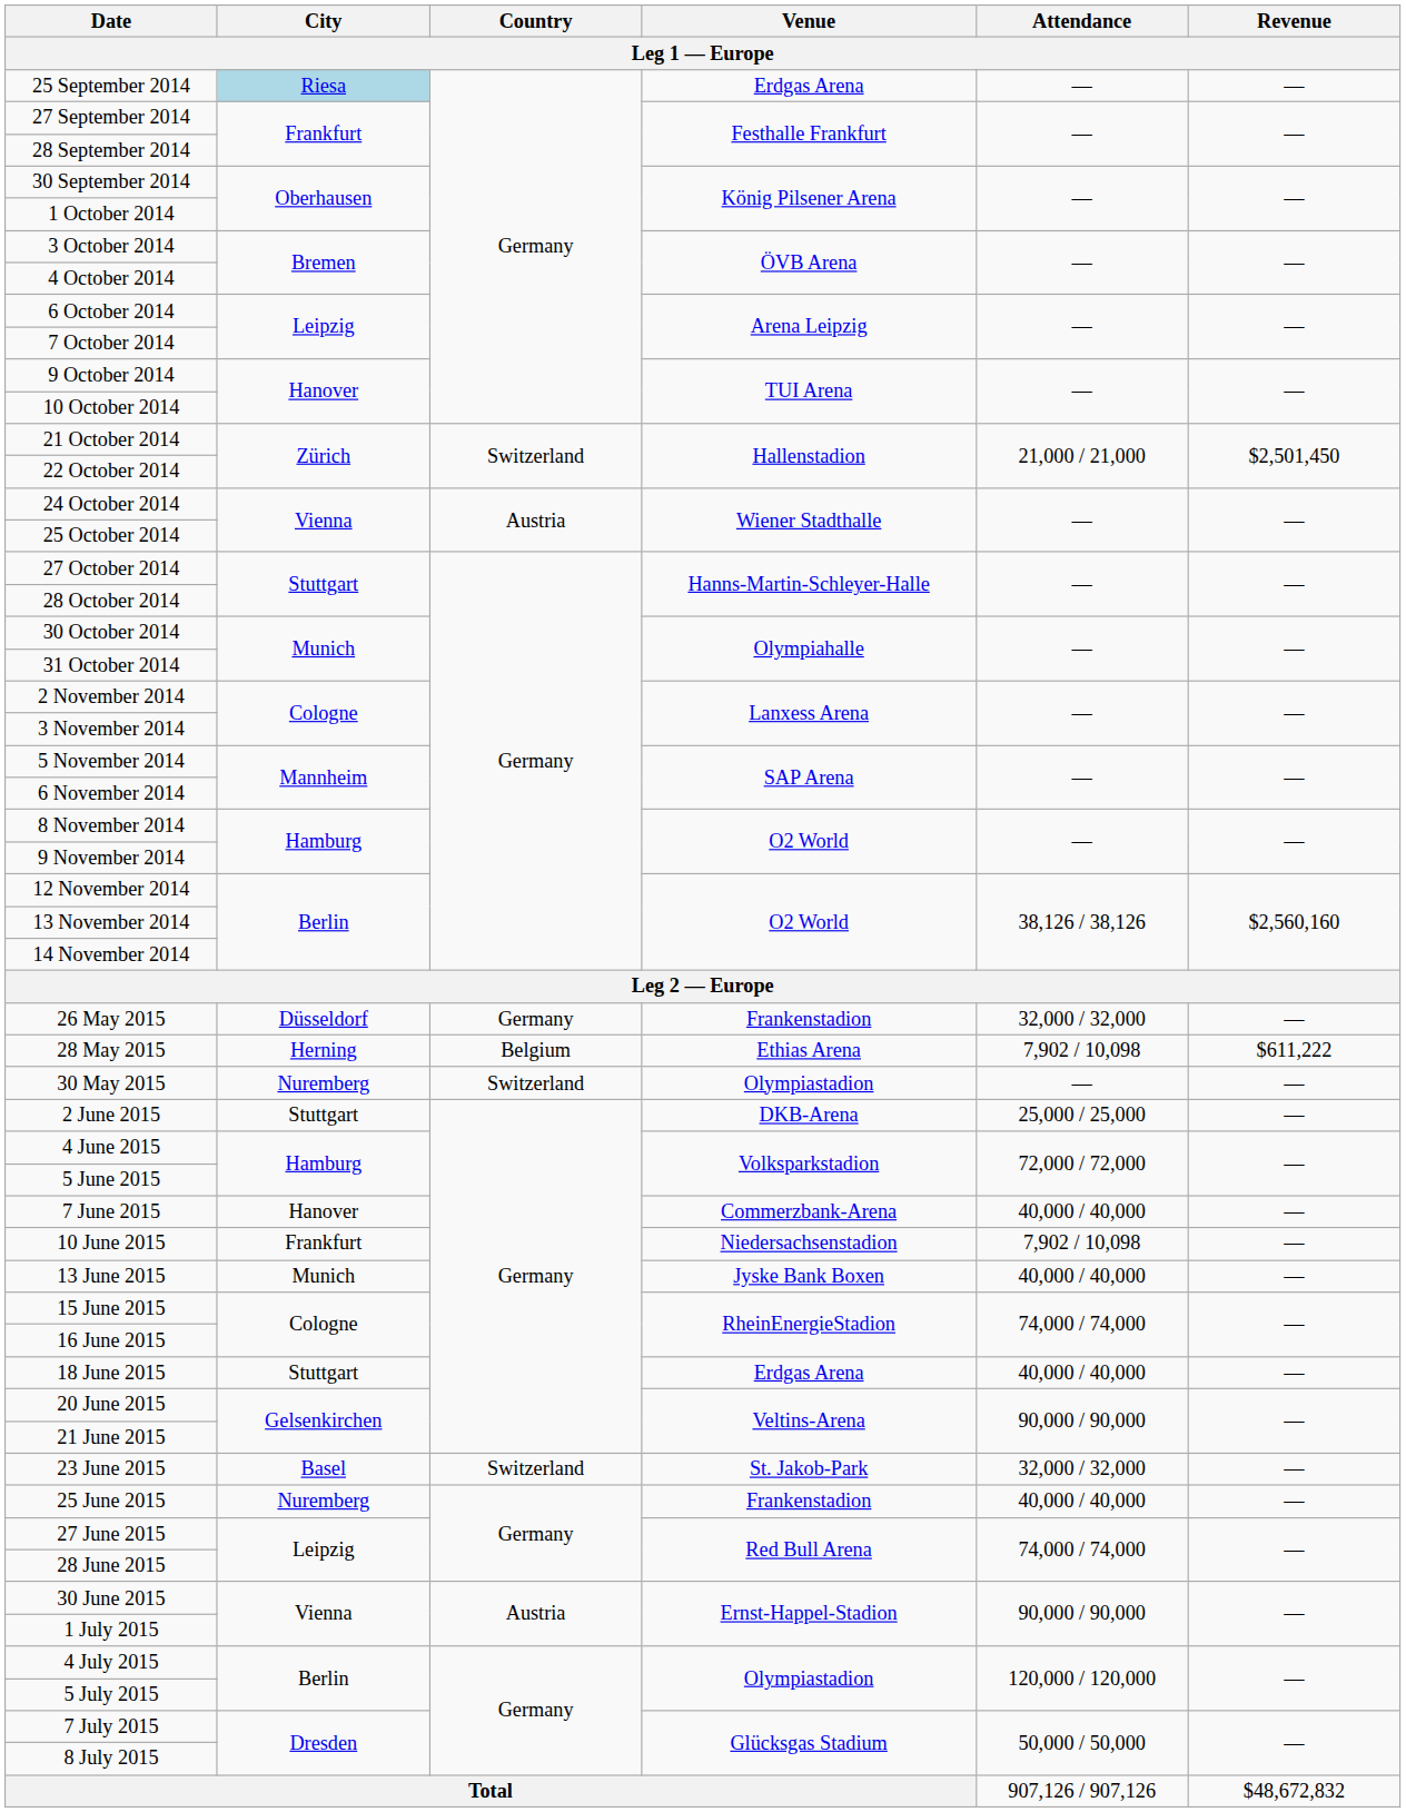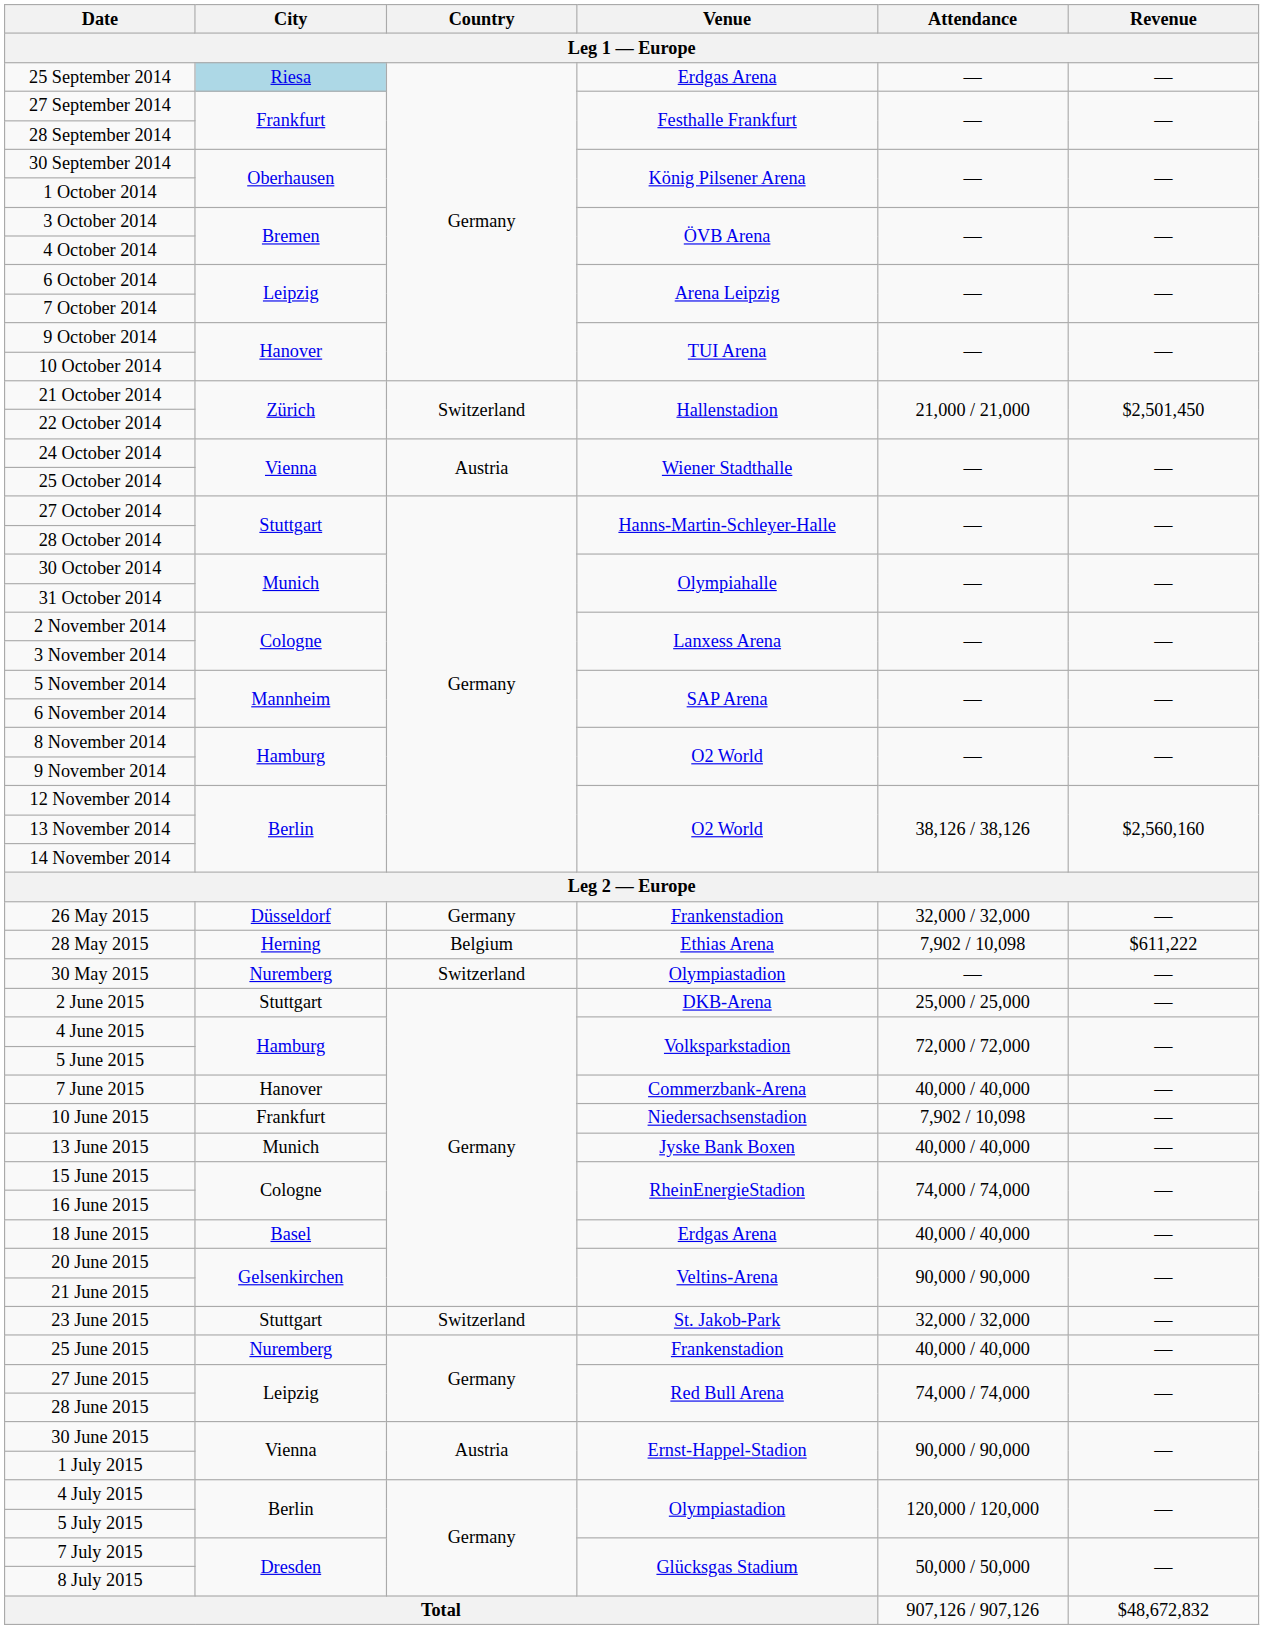18 June 2015 | City: Stuttgart -> Basel
23 June 2015 | City: Basel -> Stuttgart
